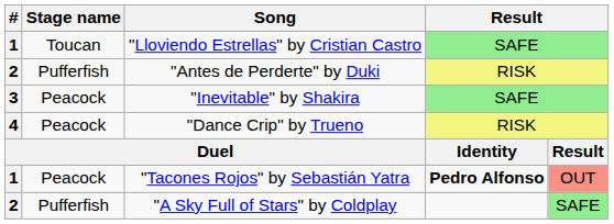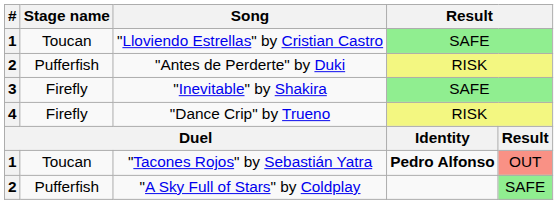"Inevitable" by Shakira | Stage name: Peacock -> Firefly
"Dance Crip" by Trueno | Stage name: Peacock -> Firefly
"Tacones Rojos" by Sebastián Yatra | Stage name: Peacock -> Toucan
